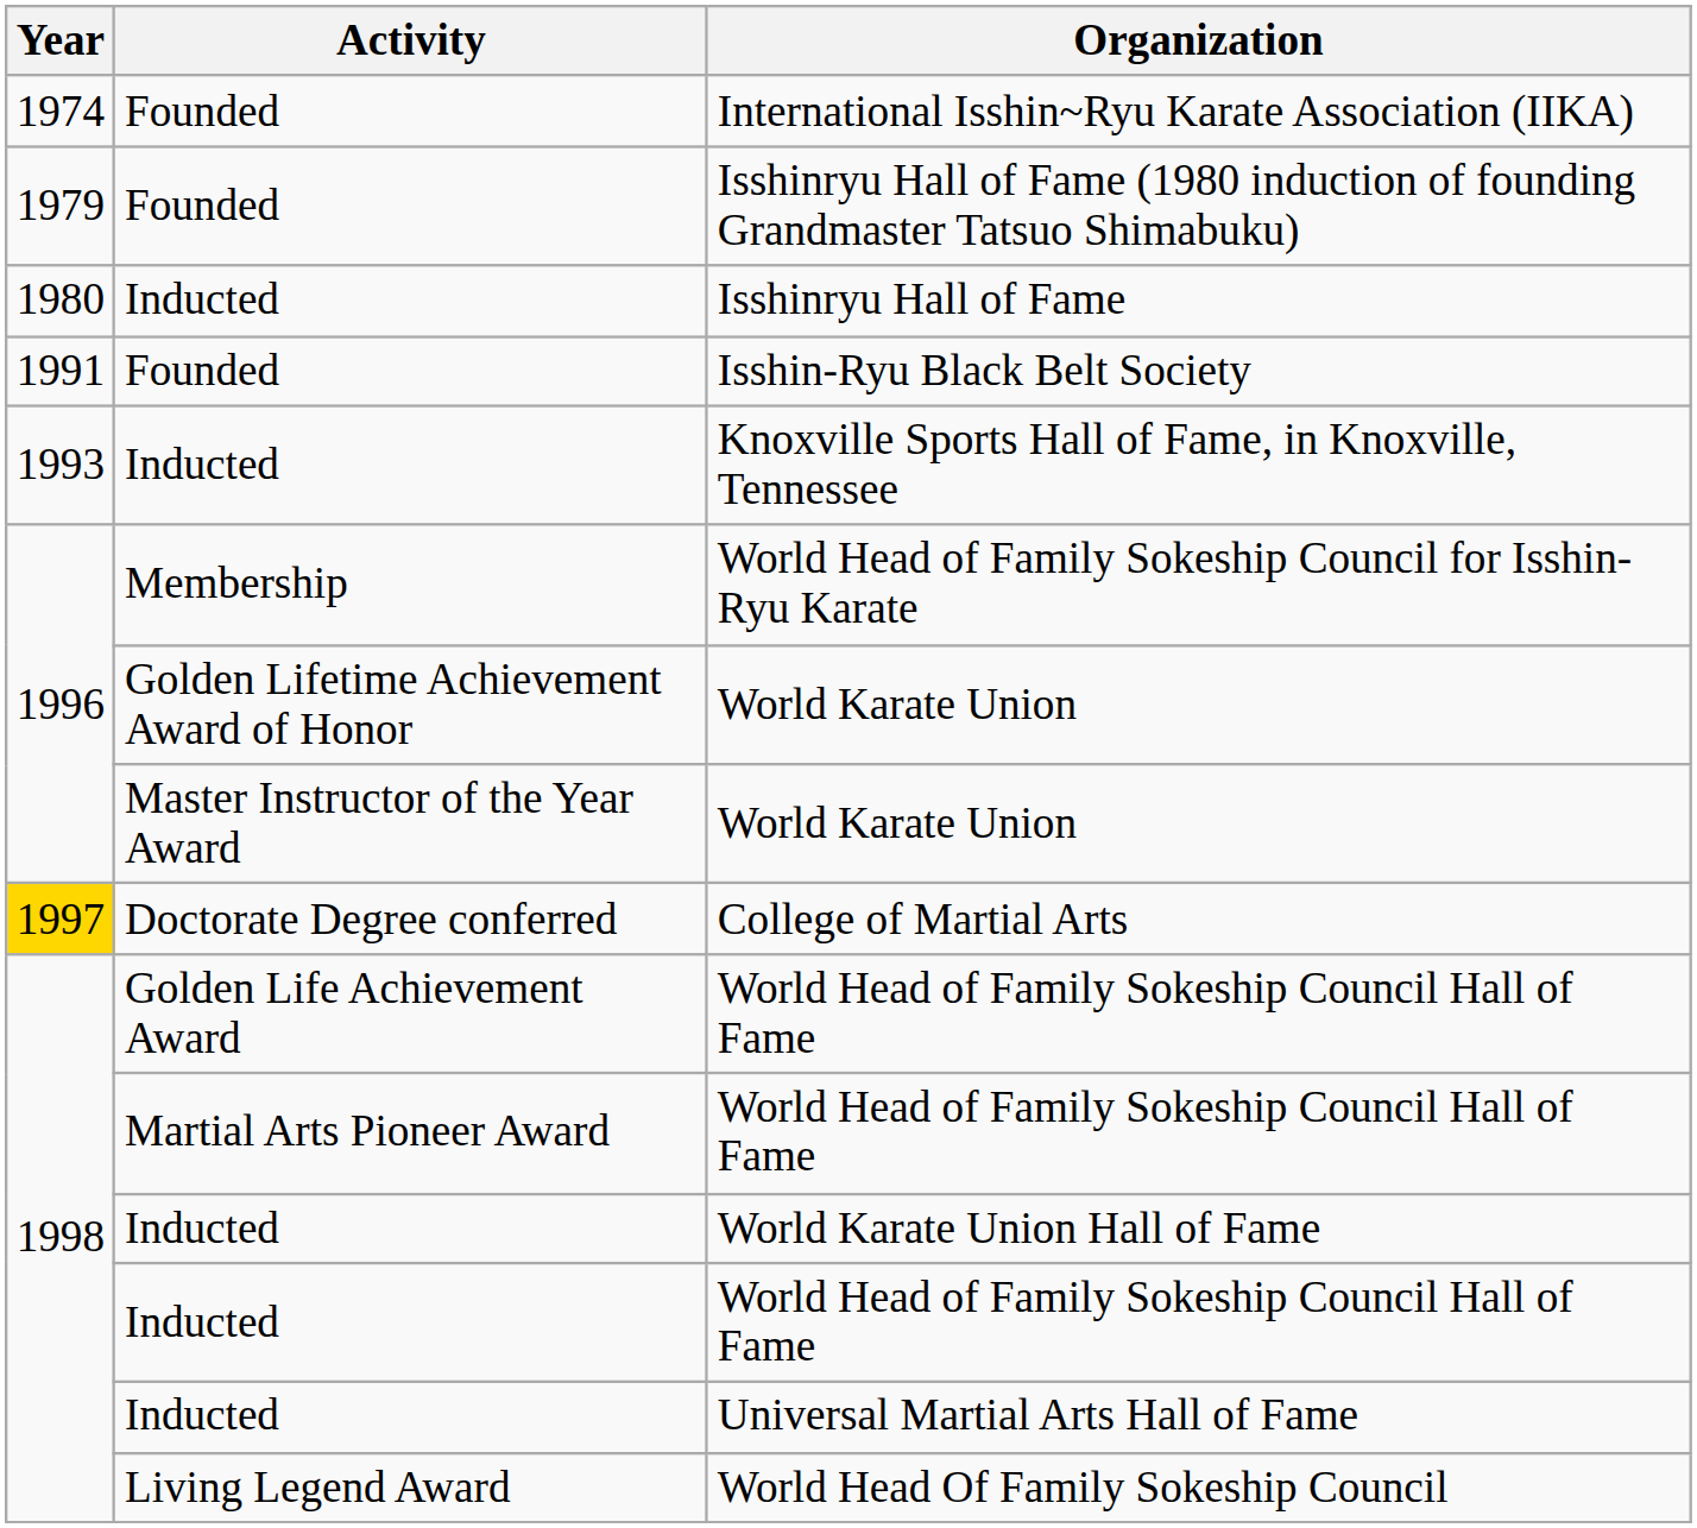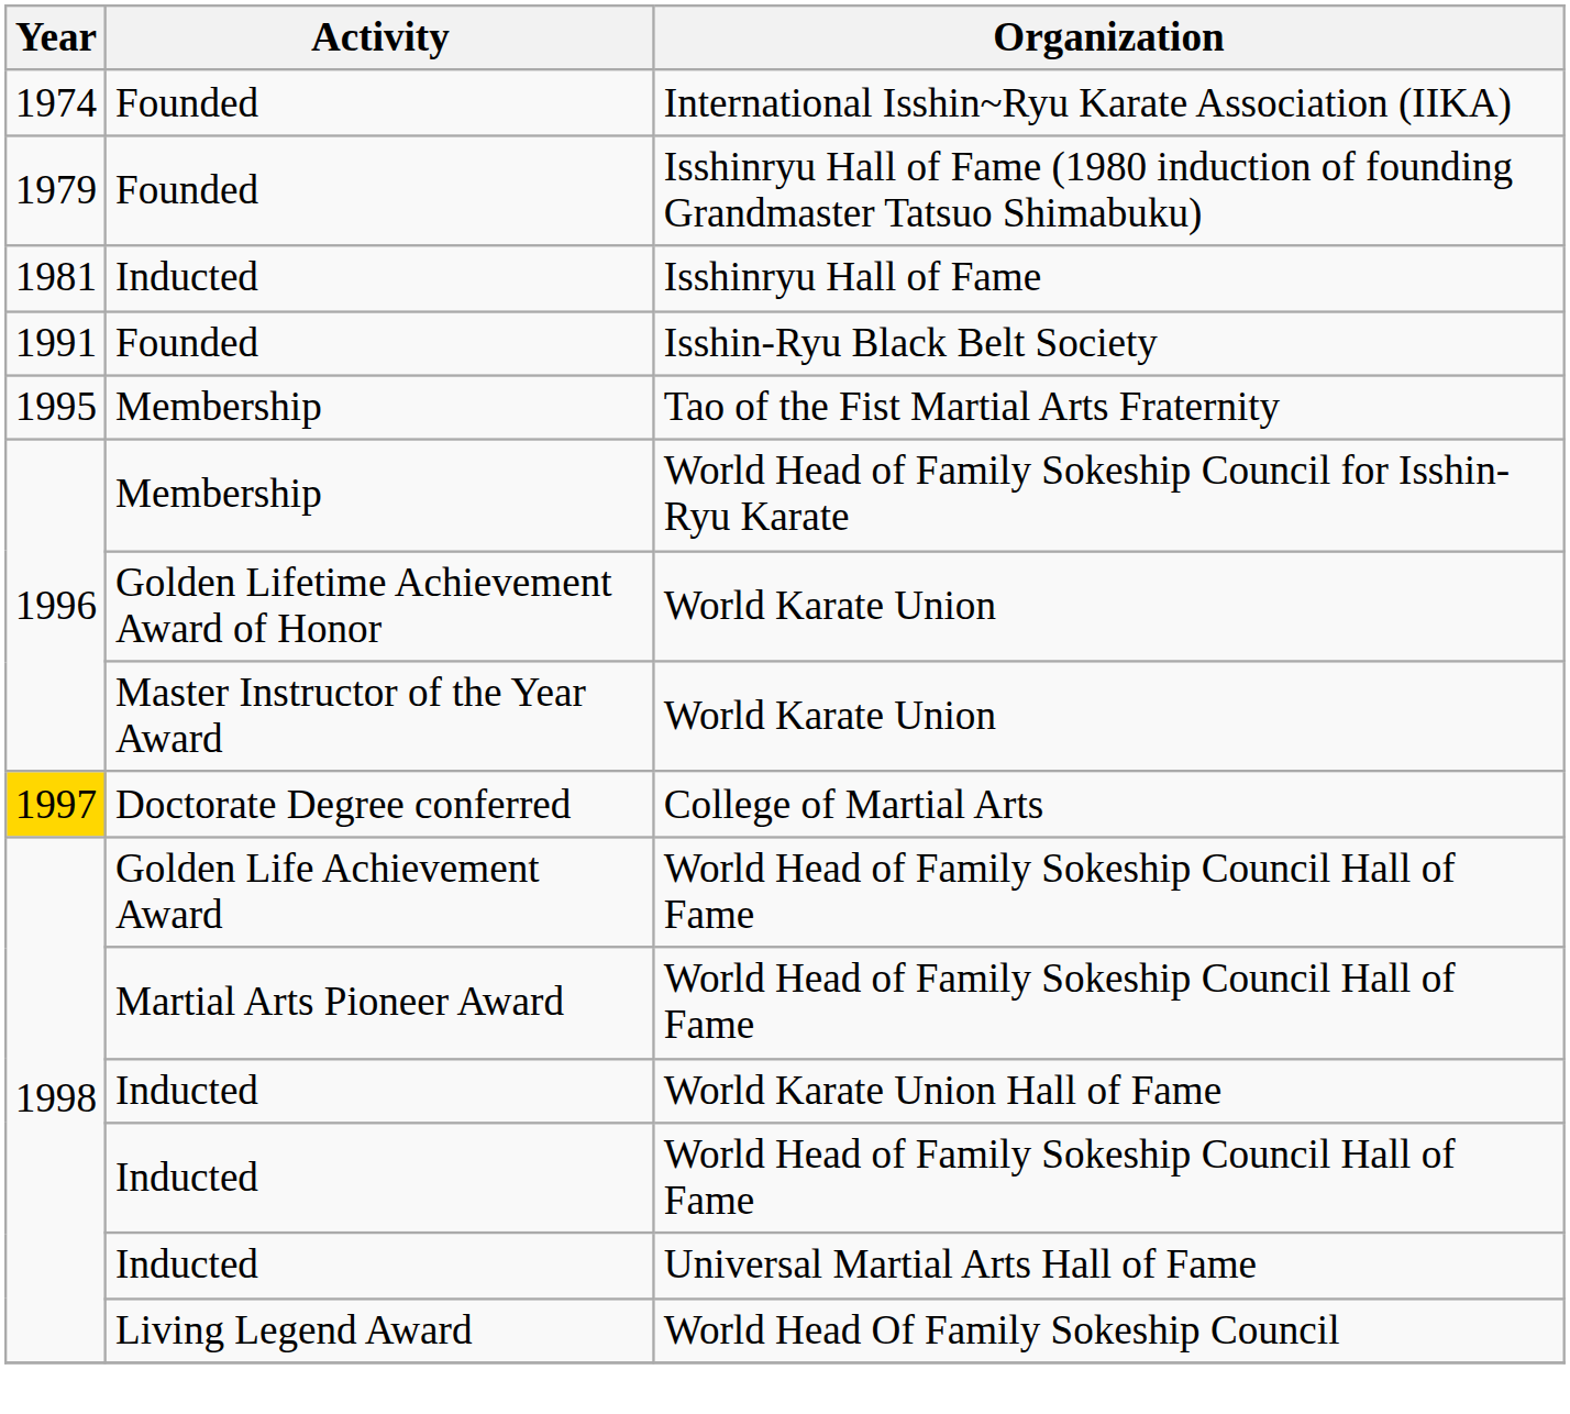Isshinryu Hall of Fame | Year: 1980 -> 1981
- row: 1993 | Inducted | Knoxville Sports Hall of Fame, in Knoxville, Tennessee
+ row: 1995 | Membership | Tao of the Fist Martial Arts Fraternity
